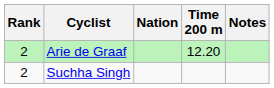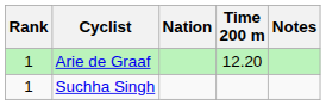Arie de Graaf | Rank: 2 -> 1
Suchha Singh | Rank: 2 -> 1
